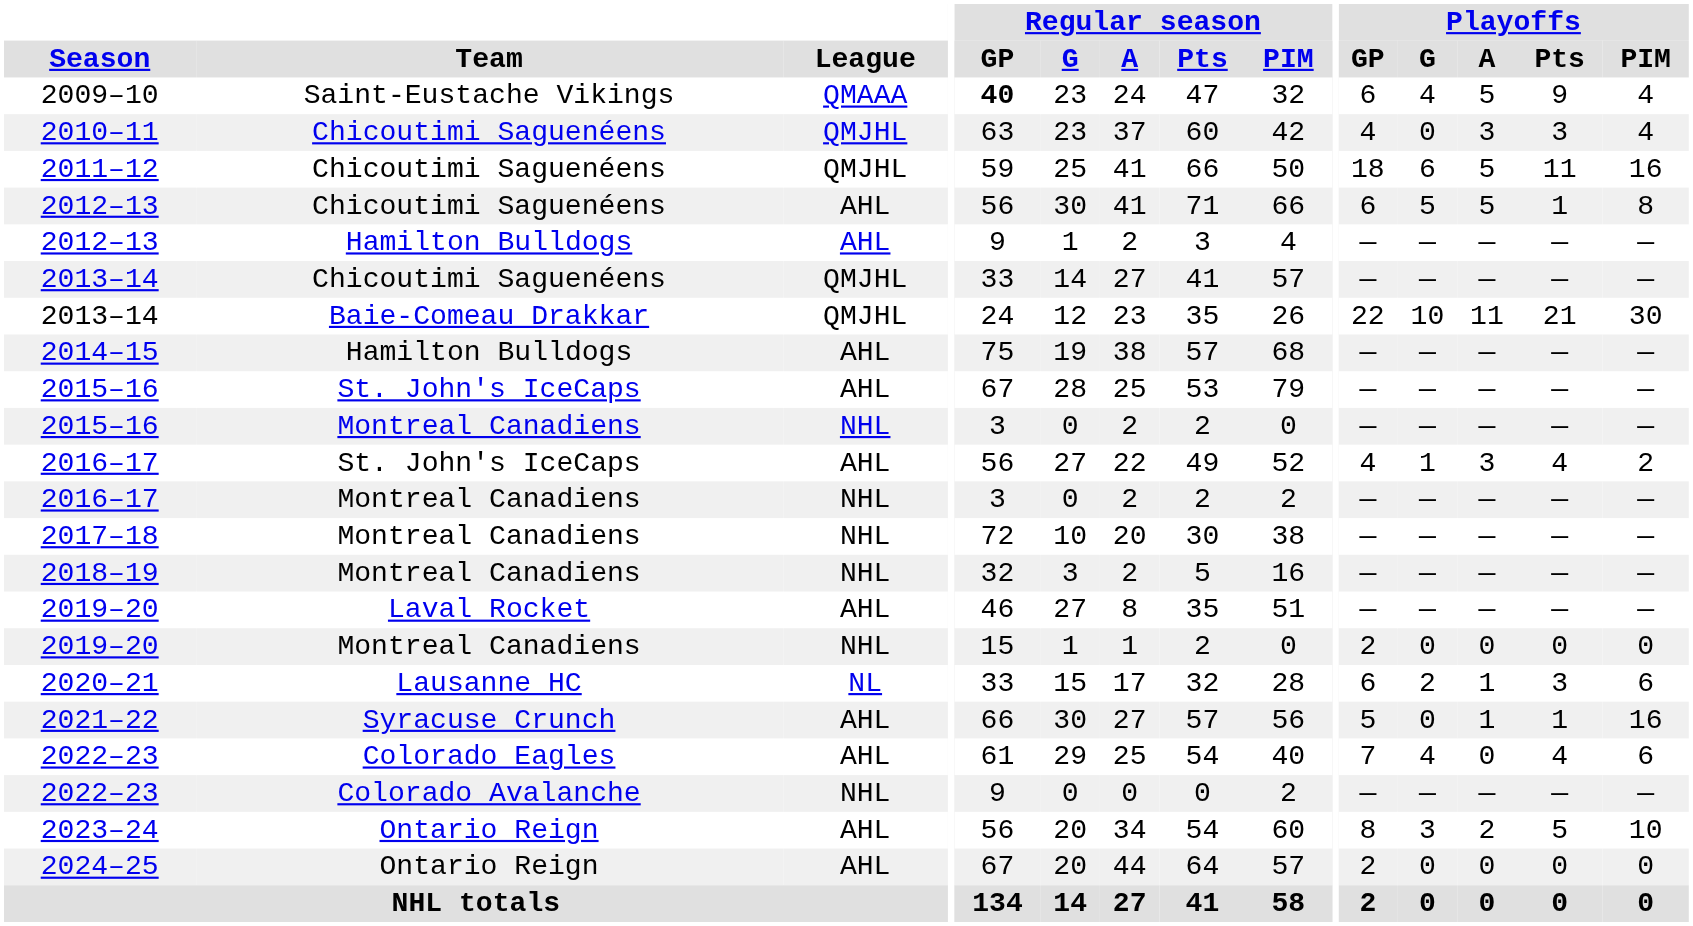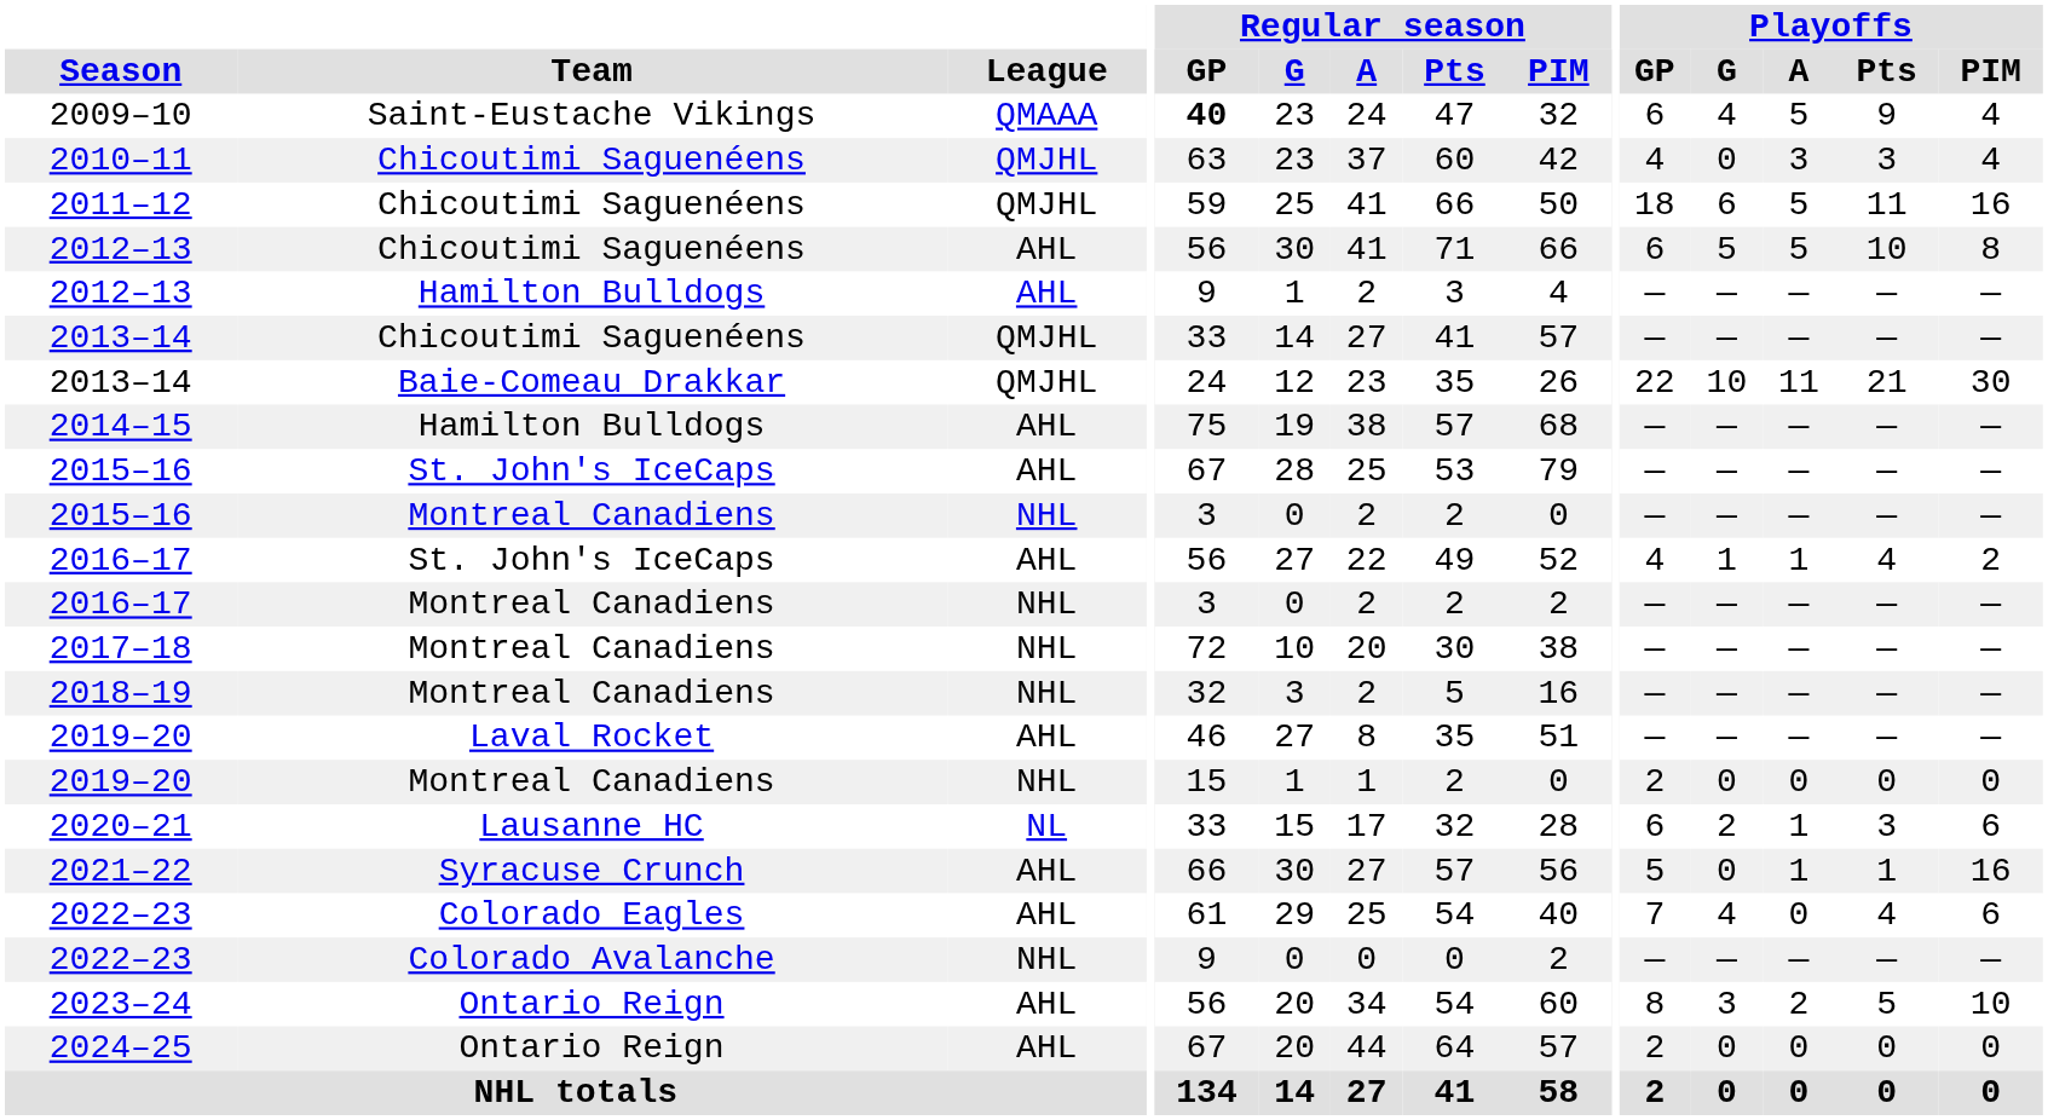2012–13 / Chicoutimi Saguenéens | Playoffs / Pts: 1 -> 10
2016–17 / St. John's IceCaps | Playoffs / A: 3 -> 1
